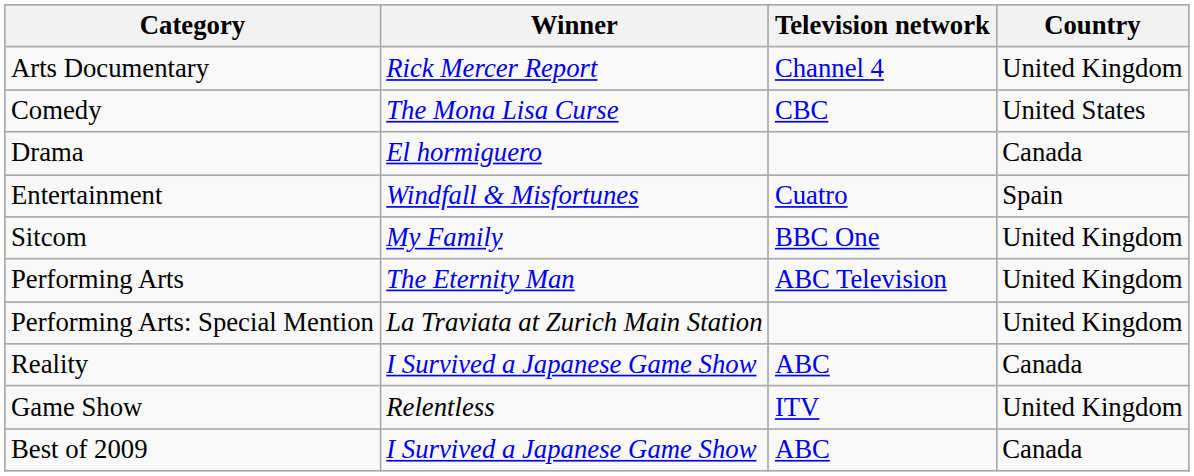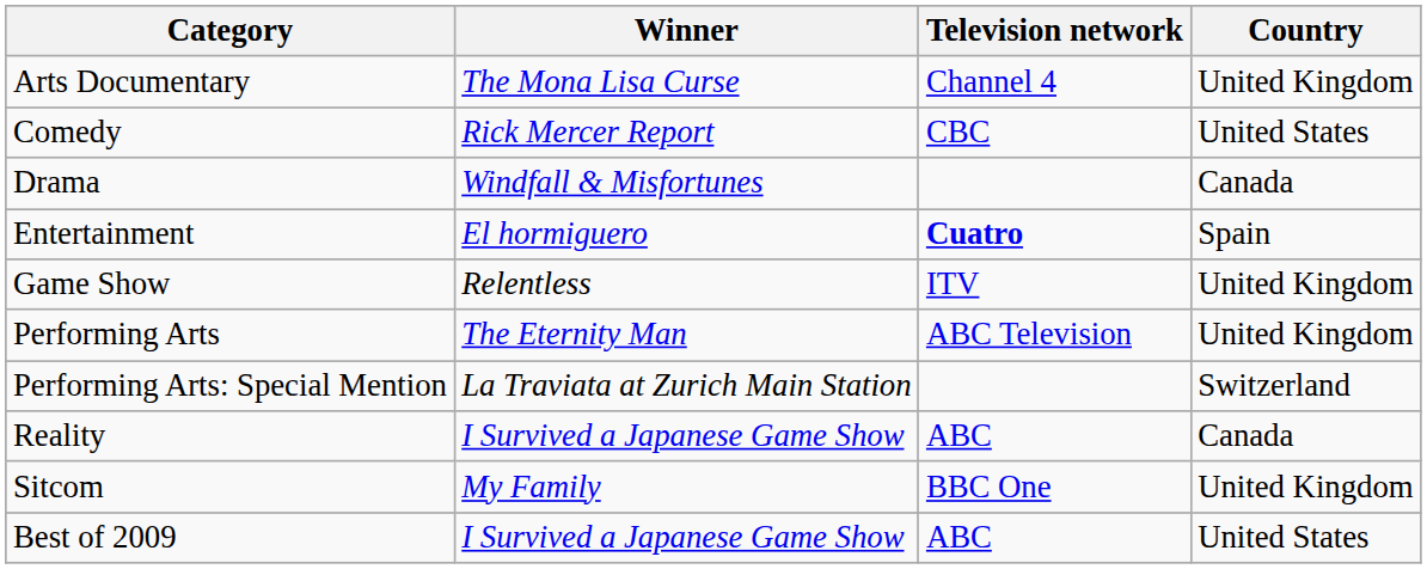Arts Documentary | Winner: Rick Mercer Report -> The Mona Lisa Curse
Comedy | Winner: The Mona Lisa Curse -> Rick Mercer Report
Drama | Winner: El hormiguero -> Windfall & Misfortunes
Entertainment | Winner: Windfall & Misfortunes -> El hormiguero
Entertainment | Television network: normal -> bold
rows swapped: Game Show <-> Sitcom
Performing Arts: Special Mention | Country: United Kingdom -> Switzerland
Best of 2009 | Country: Canada -> United States
